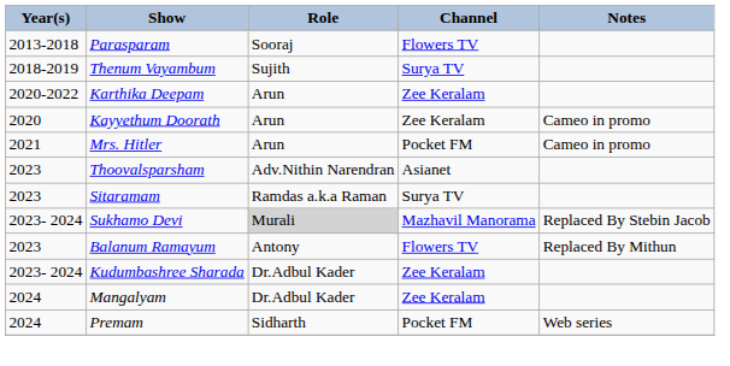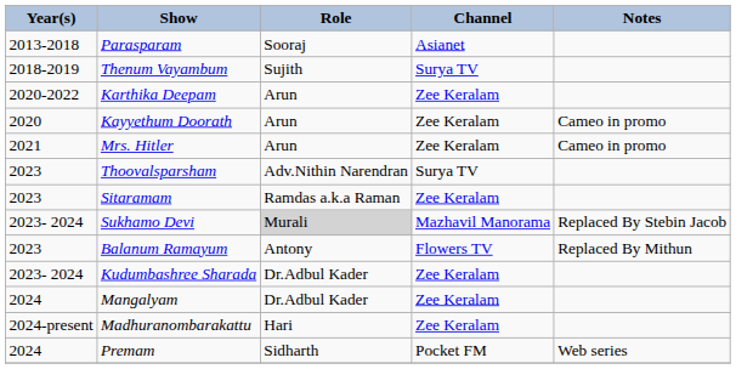Parasparam | Channel: Flowers TV -> Asianet
Mrs. Hitler | Channel: Pocket FM -> Zee Keralam
Thoovalsparsham | Channel: Asianet -> Surya TV
Sitaramam | Channel: Surya TV -> Zee Keralam
+ row: 2024-present | Madhuranombarakattu | Hari | Zee Keralam
